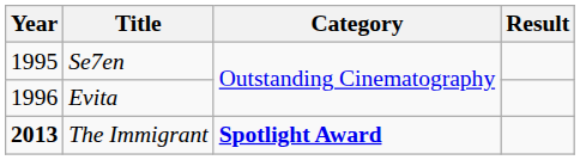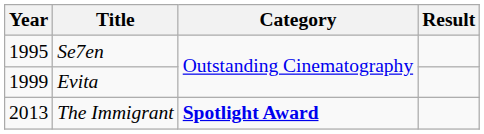Evita | Year: 1996 -> 1999
The Immigrant | Year: bold -> normal
